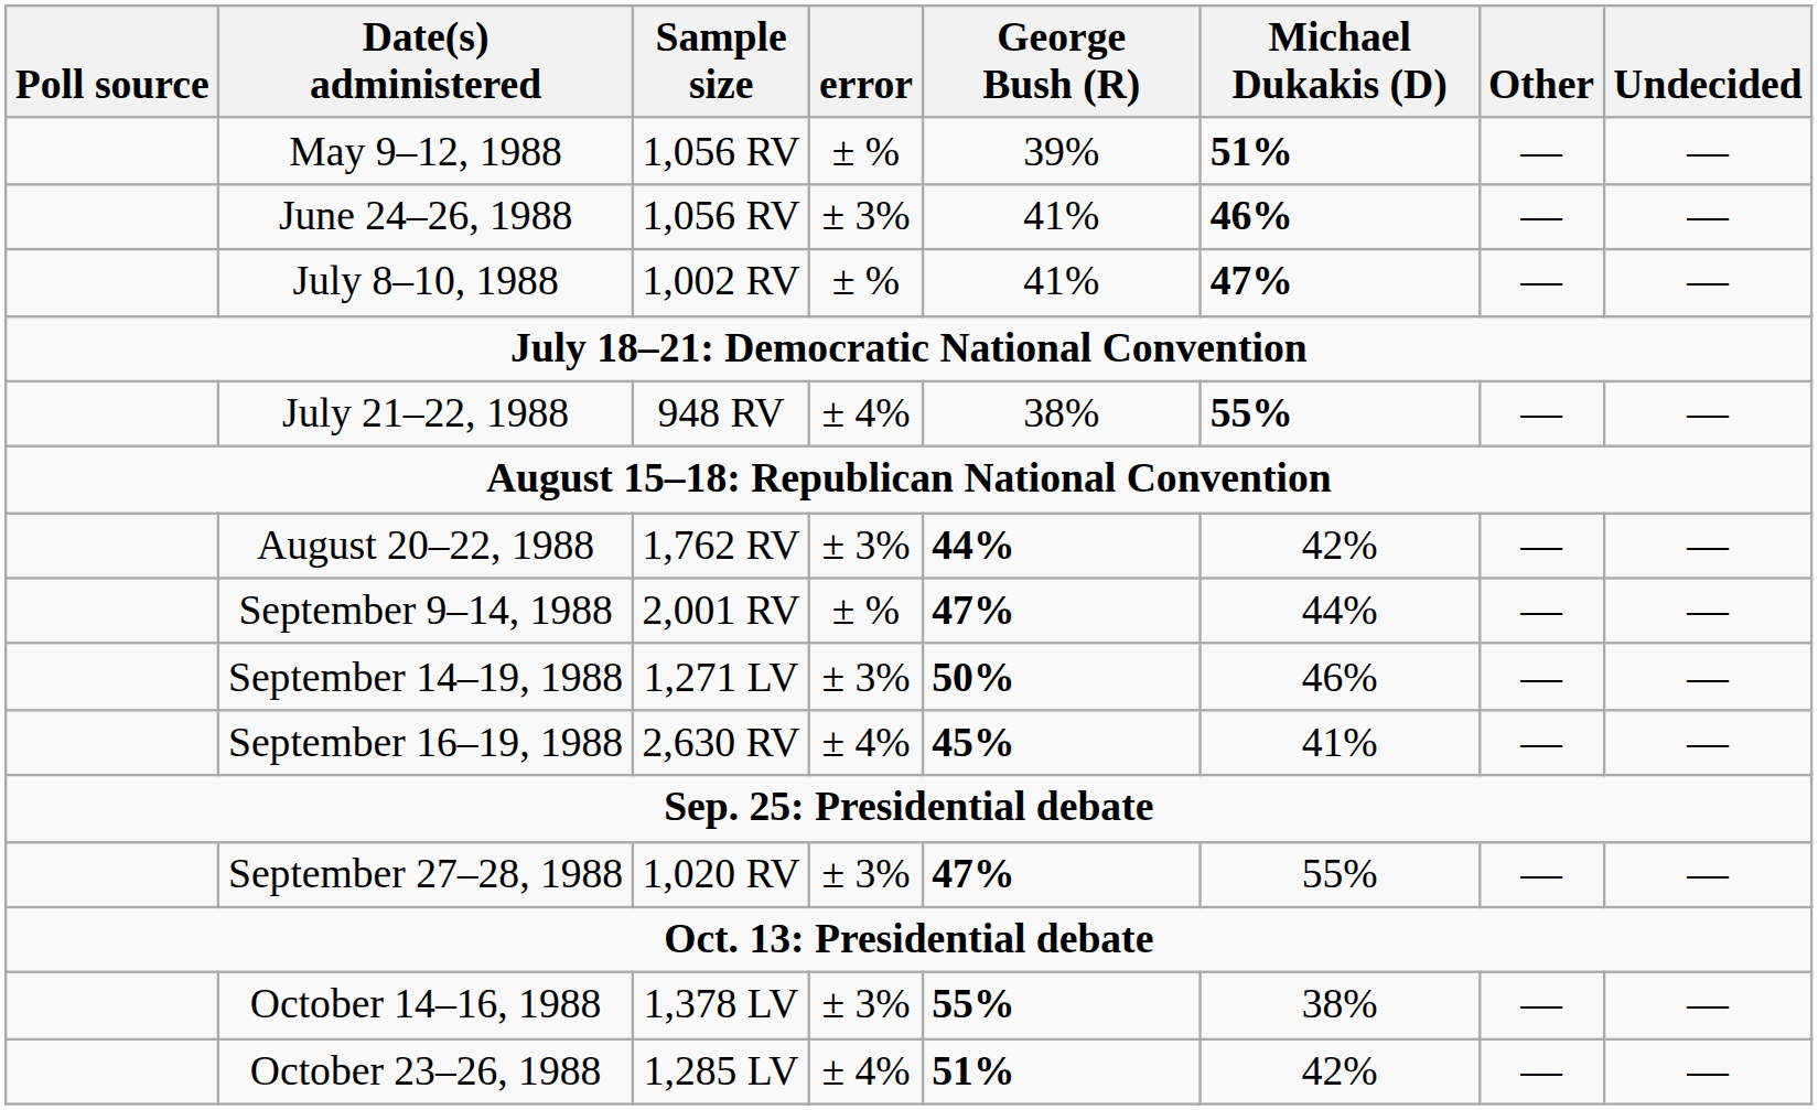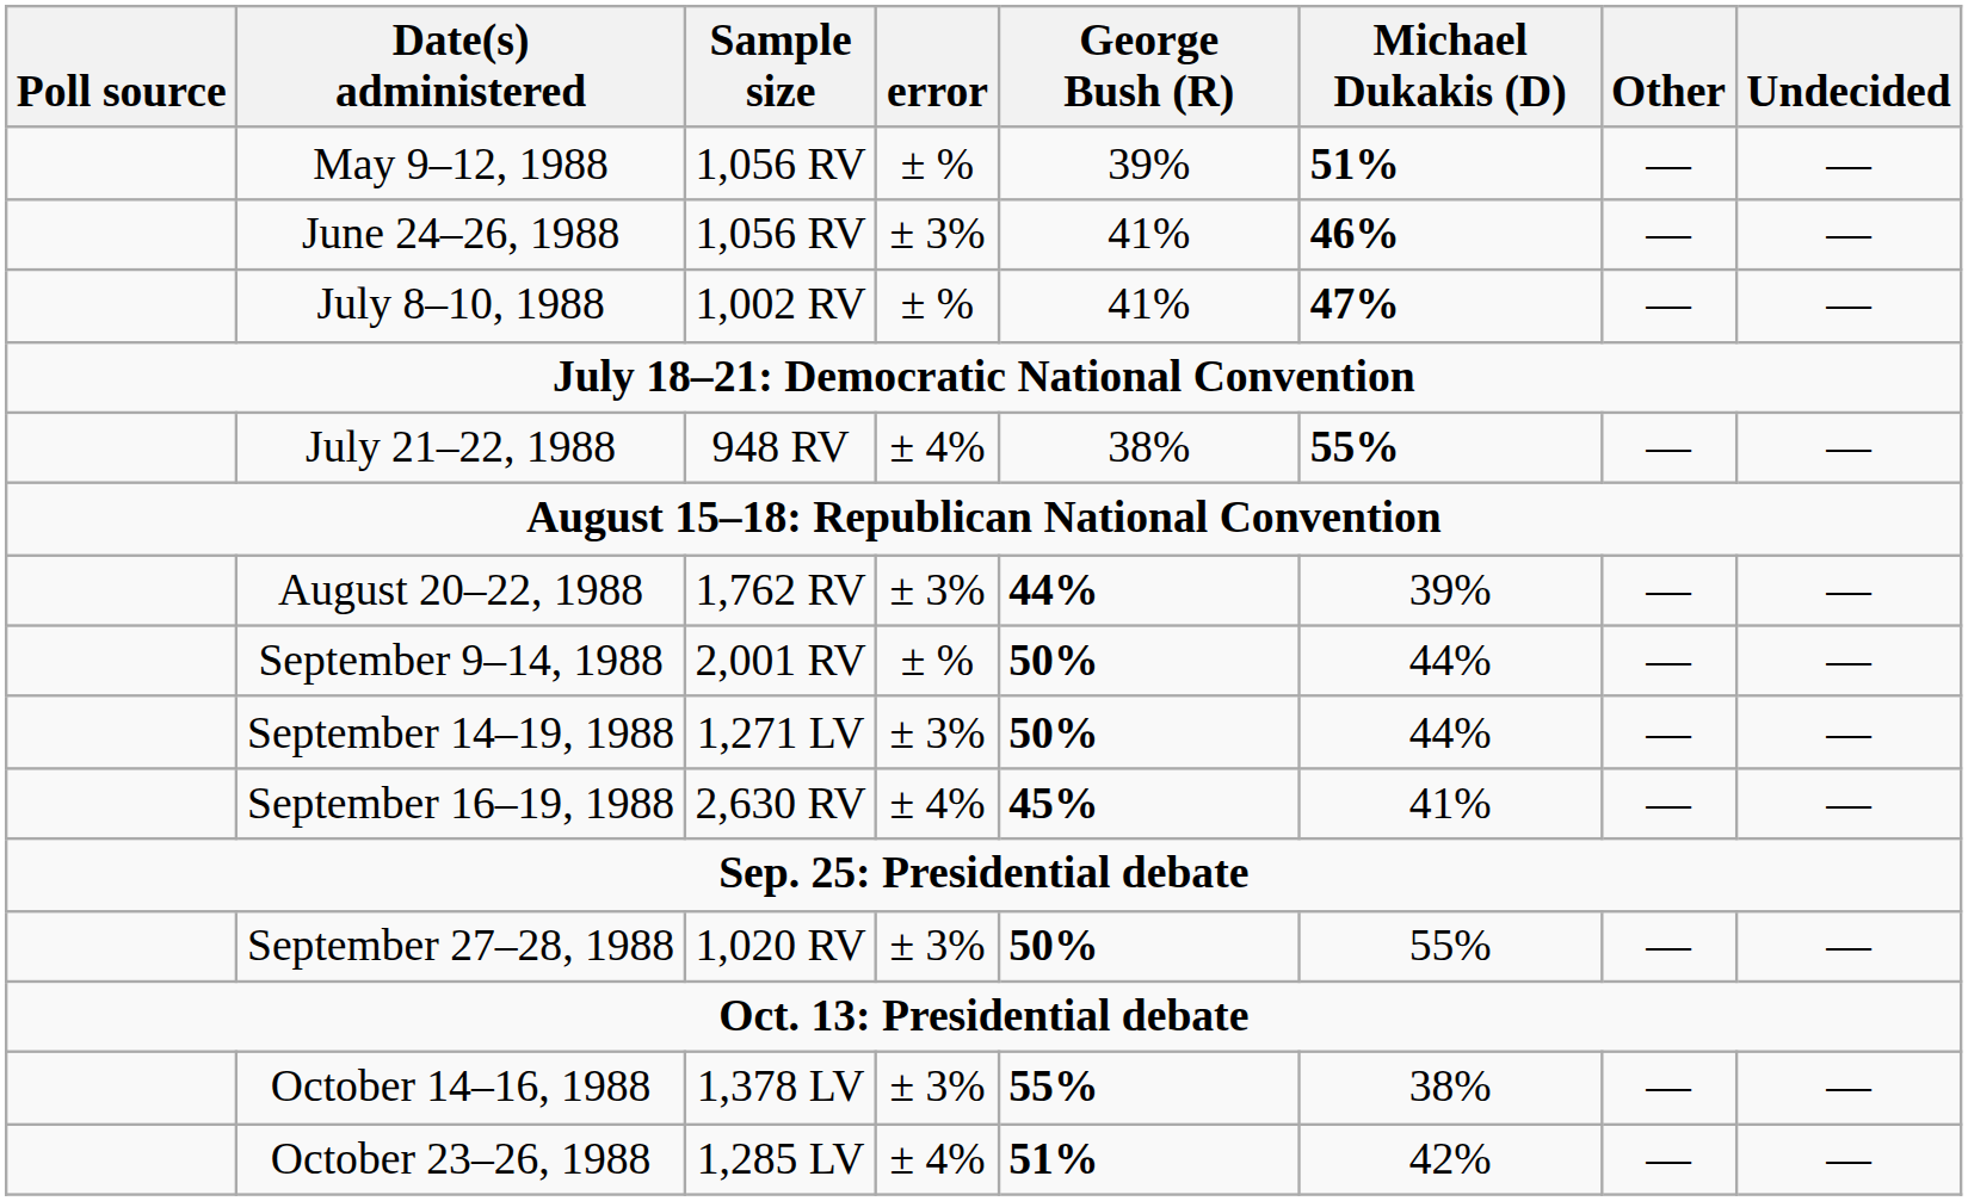August 20–22, 1988 | Michael Dukakis (D): 42% -> 39%
September 9–14, 1988 | George Bush (R): 47% -> 50%
September 14–19, 1988 | Michael Dukakis (D): 46% -> 44%
September 27–28, 1988 | George Bush (R): 47% -> 50%
